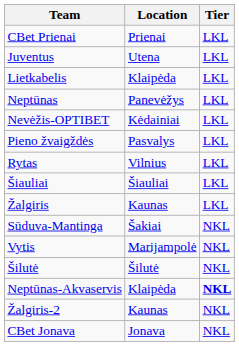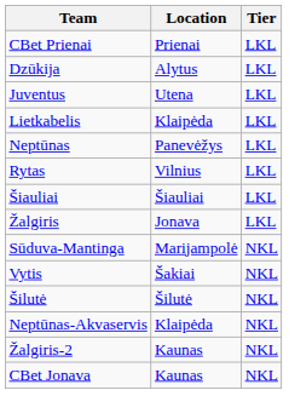+ row: Dzūkija | Alytus | LKL
- row: Nevėžis-OPTIBET | Kėdainiai | LKL
- row: Pieno žvaigždės | Pasvalys | LKL
Žalgiris | Location: Kaunas -> Jonava
Sūduva-Mantinga | Location: Šakiai -> Marijampolė
Vytis | Location: Marijampolė -> Šakiai
Neptūnas-Akvaservis | Tier: bold -> normal
CBet Jonava | Location: Jonava -> Kaunas
